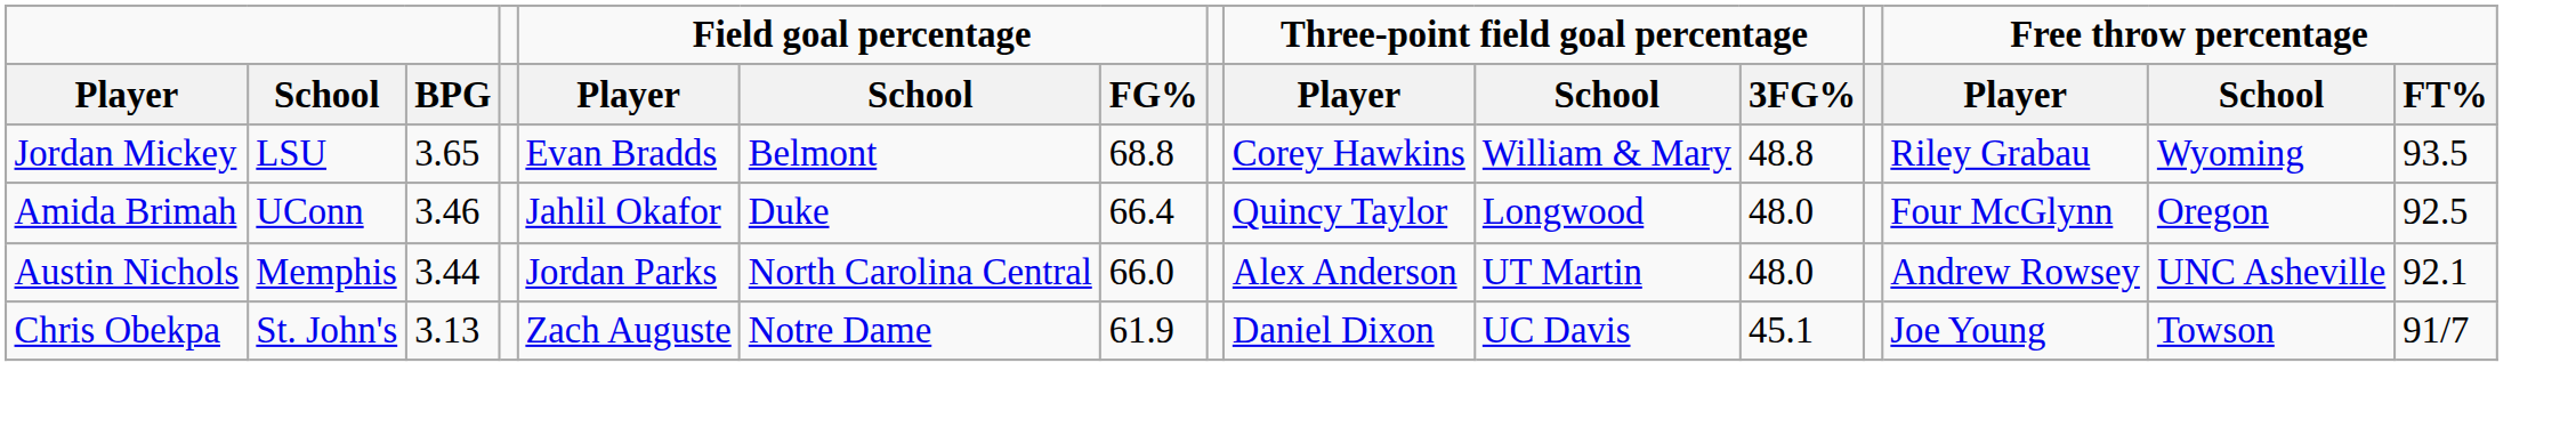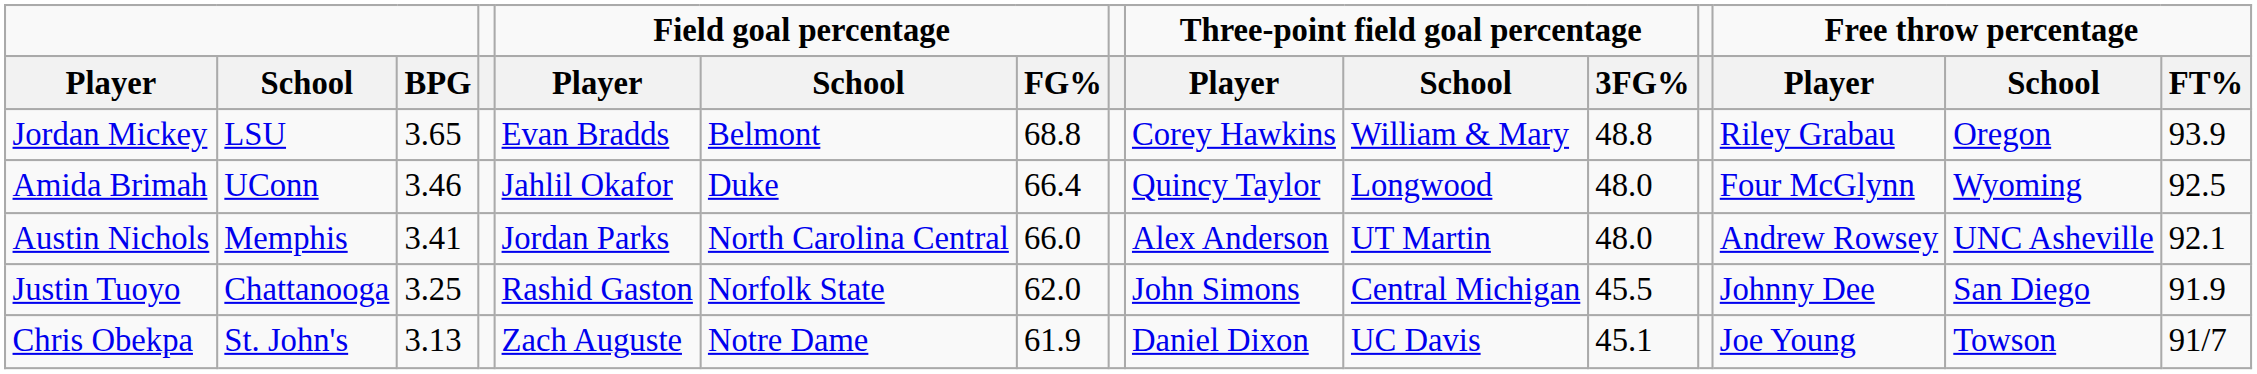Jordan Mickey | Free throw percentage / School: Wyoming -> Oregon
Jordan Mickey | Free throw percentage / FT%: 93.5 -> 93.9
Amida Brimah | Free throw percentage / School: Oregon -> Wyoming
Austin Nichols | BPG: 3.44 -> 3.41
+ row: Justin Tuoyo | Chattanooga | 3.25 | Rashid Gaston | Norfolk State | 62.0 | John Simons | Central Michigan | 45.5 | Johnny Dee | San Diego | 91.9
